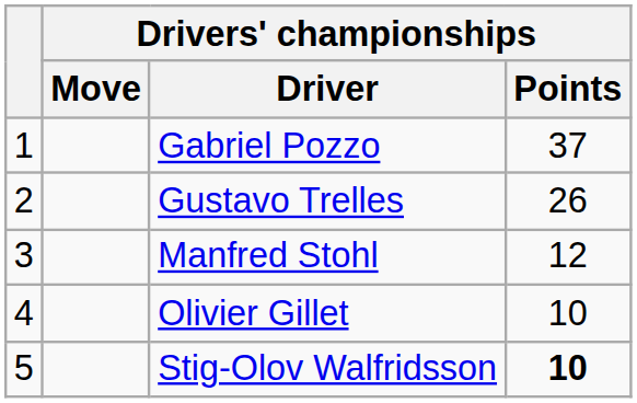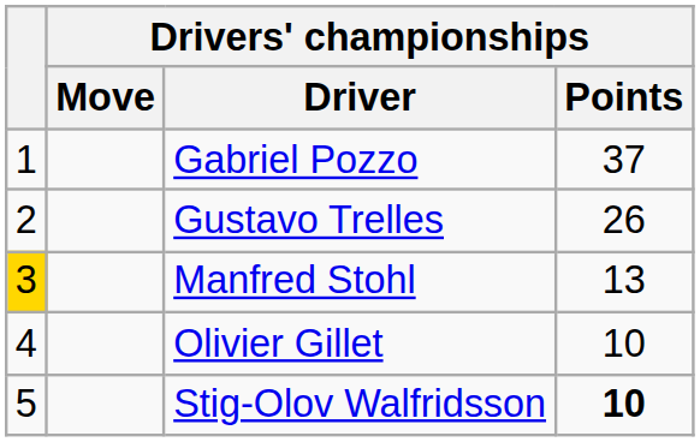Manfred Stohl | column 1: no background -> gold background
Manfred Stohl | Drivers' championships / Points: 12 -> 13
